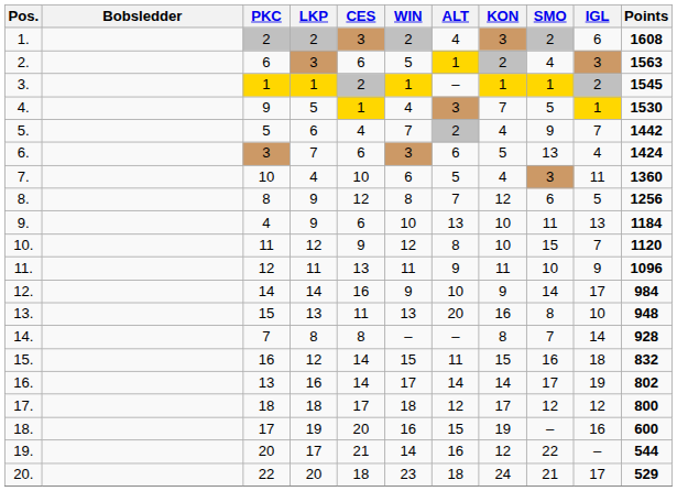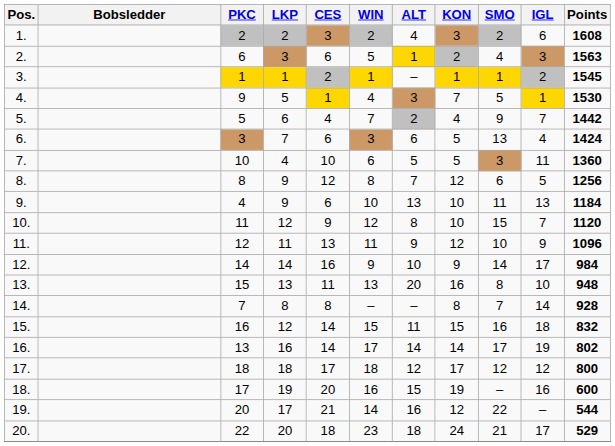7. | KON: 4 -> 5
11. | KON: 11 -> 12
